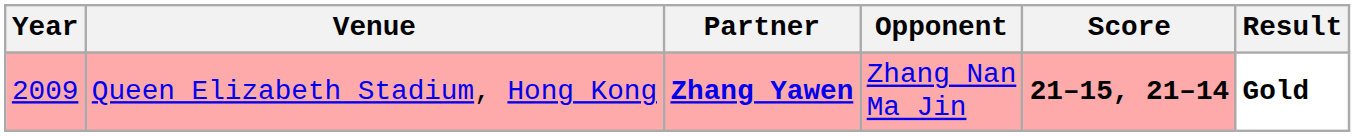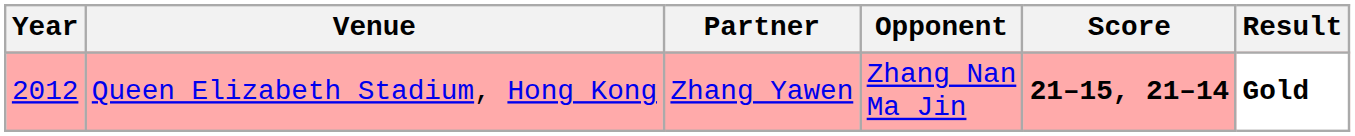Queen Elizabeth Stadium, Hong Kong | Year: 2009 -> 2012
Queen Elizabeth Stadium, Hong Kong | Partner: bold -> normal
